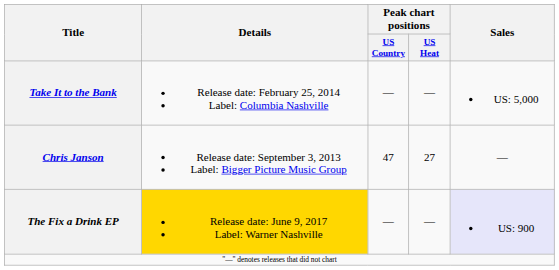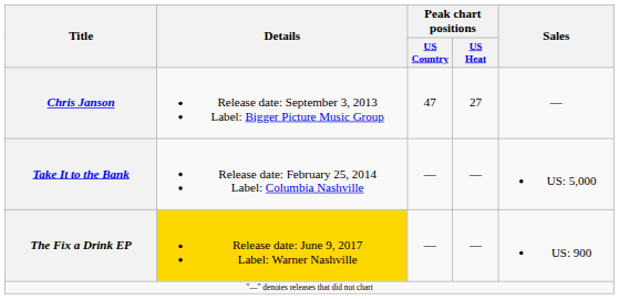rows swapped: Chris Janson <-> Take It to the Bank
The Fix a Drink EP | Sales: lavender background -> no background
